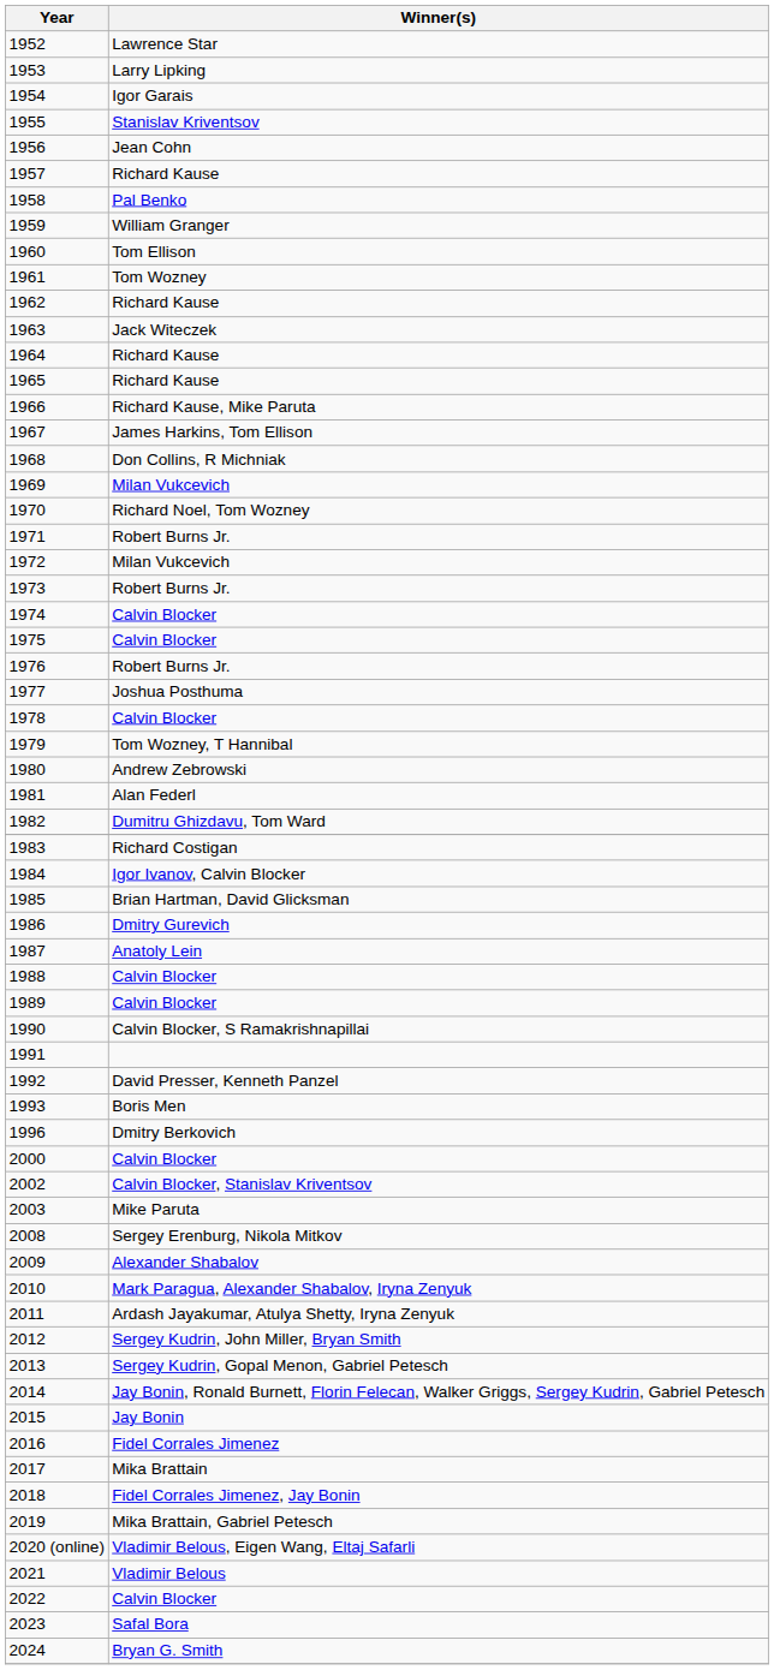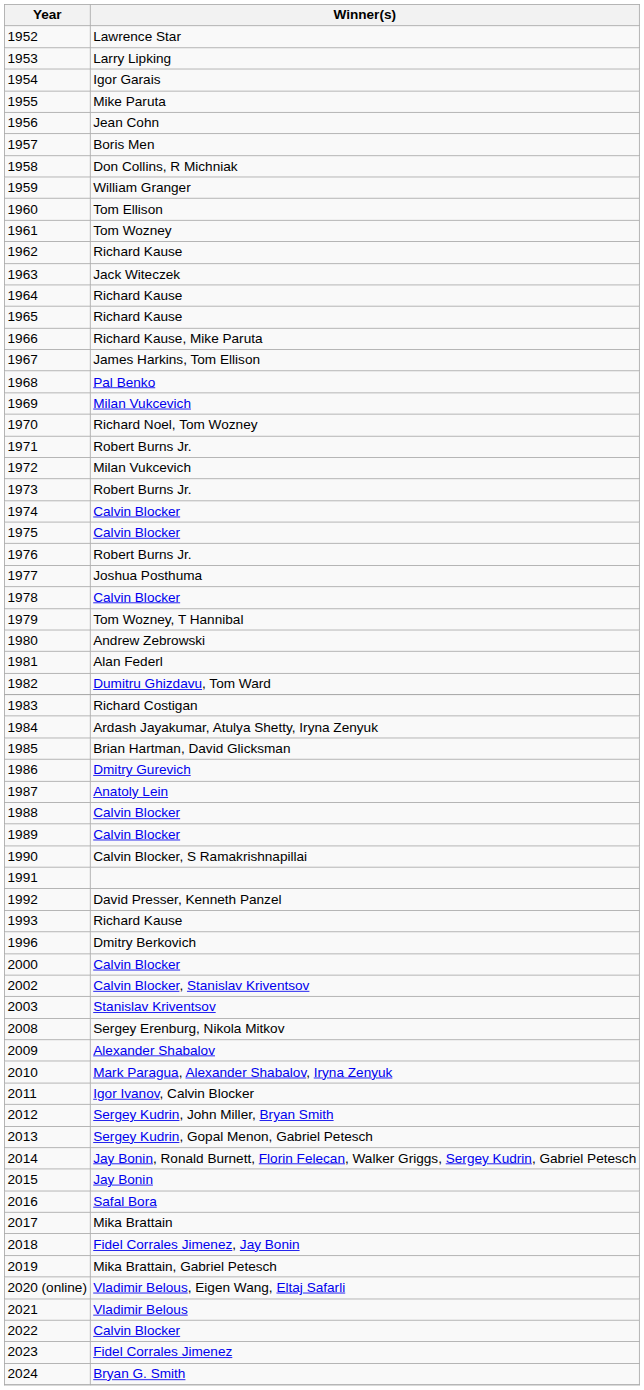1955 | Winner(s): Stanislav Kriventsov -> Mike Paruta
1957 | Winner(s): Richard Kause -> Boris Men
1958 | Winner(s): Pal Benko -> Don Collins, R Michniak
1968 | Winner(s): Don Collins, R Michniak -> Pal Benko
1984 | Winner(s): Igor Ivanov, Calvin Blocker -> Ardash Jayakumar, Atulya Shetty, Iryna Zenyuk
1993 | Winner(s): Boris Men -> Richard Kause
2003 | Winner(s): Mike Paruta -> Stanislav Kriventsov
2011 | Winner(s): Ardash Jayakumar, Atulya Shetty, Iryna Zenyuk -> Igor Ivanov, Calvin Blocker
2016 | Winner(s): Fidel Corrales Jimenez -> Safal Bora
2023 | Winner(s): Safal Bora -> Fidel Corrales Jimenez
